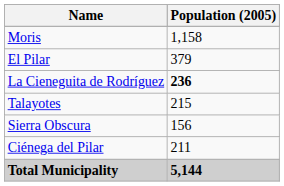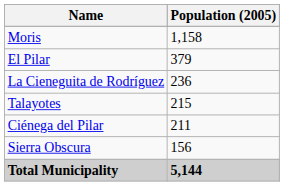La Cieneguita de Rodríguez | Population (2005): bold -> normal
rows swapped: Ciénega del Pilar <-> Sierra Obscura
